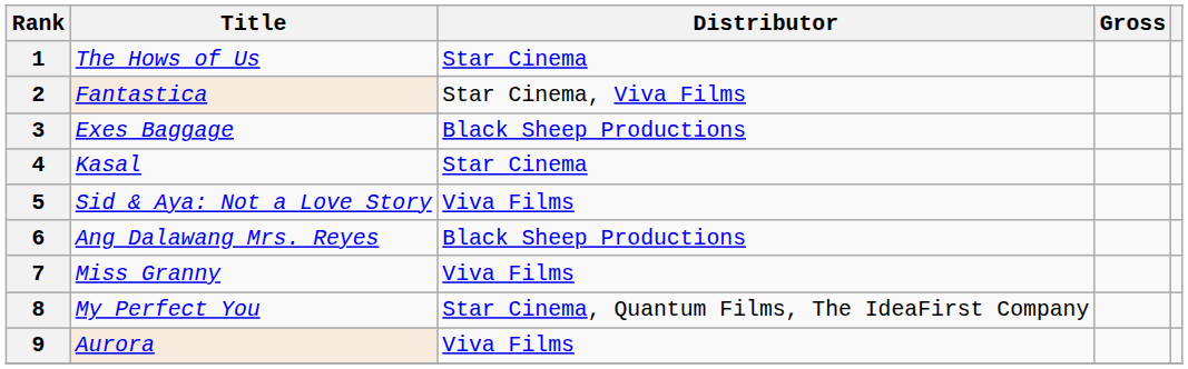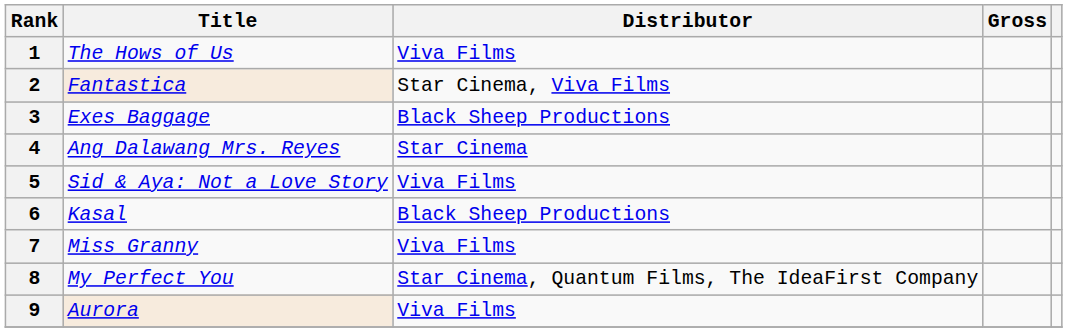1 | Distributor: Star Cinema -> Viva Films
4 | Title: Kasal -> Ang Dalawang Mrs. Reyes
6 | Title: Ang Dalawang Mrs. Reyes -> Kasal
